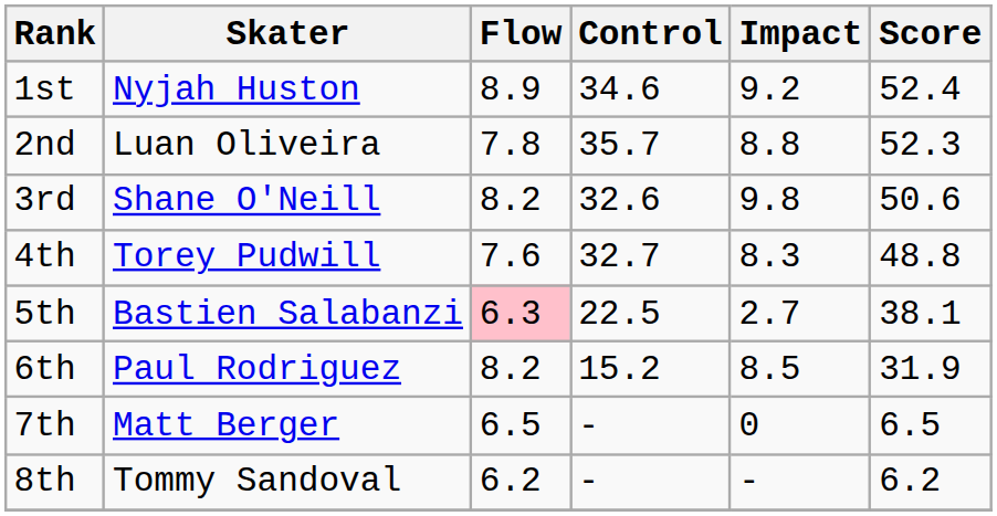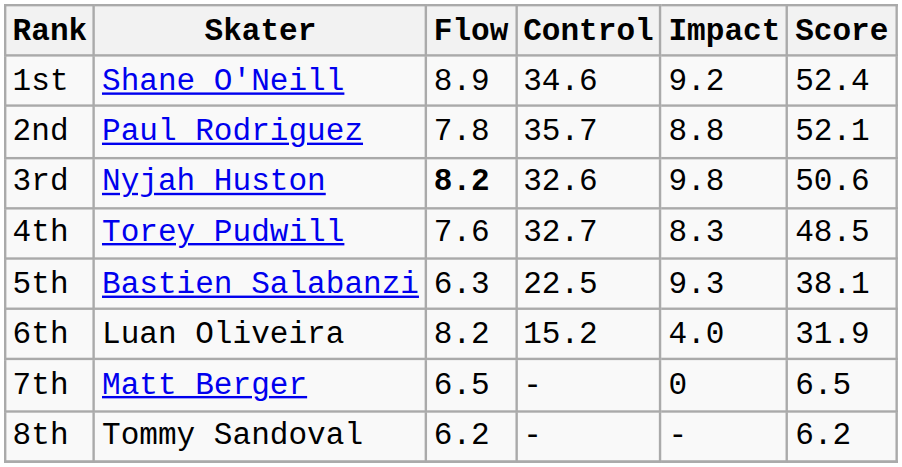1st | Skater: Nyjah Huston -> Shane O'Neill
2nd | Skater: Luan Oliveira -> Paul Rodriguez
2nd | Score: 52.3 -> 52.1
3rd | Skater: Shane O'Neill -> Nyjah Huston
3rd | Flow: normal -> bold
4th | Score: 48.8 -> 48.5
5th | Flow: pink background -> no background
5th | Impact: 2.7 -> 9.3
6th | Skater: Paul Rodriguez -> Luan Oliveira
6th | Impact: 8.5 -> 4.0
